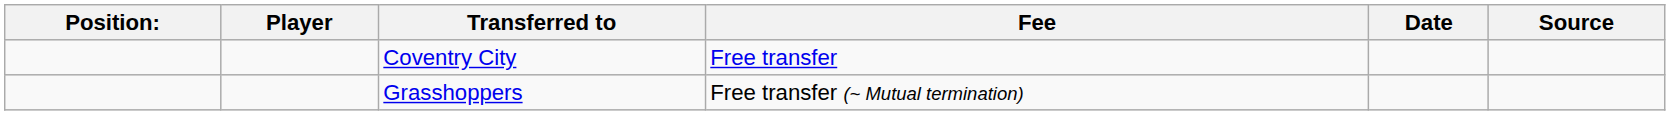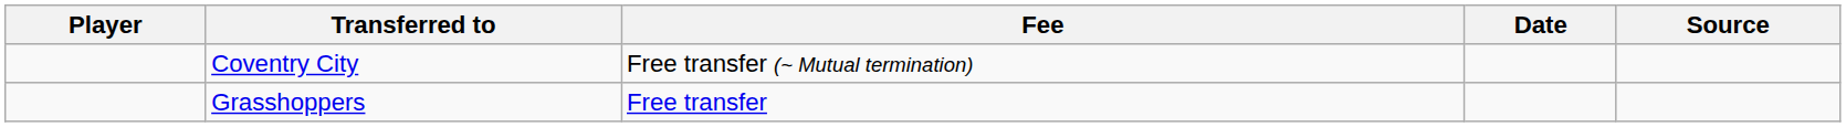- column: Position:
Coventry City | Fee: Free transfer -> Free transfer (~ Mutual termination)
Grasshoppers | Fee: Free transfer (~ Mutual termination) -> Free transfer
